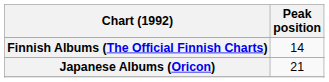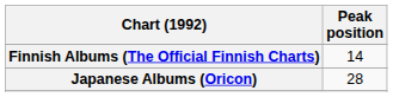Japanese Albums (Oricon) | Peak position: 21 -> 28
